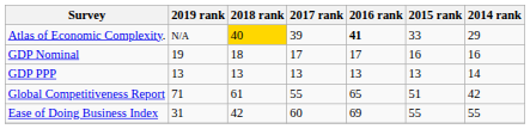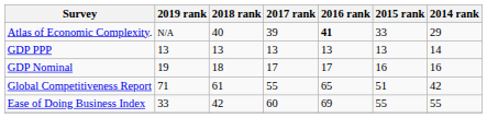Atlas of Economic Complexity. | 2018 rank: gold background -> no background
rows swapped: GDP Nominal <-> GDP PPP
Ease of Doing Business Index | 2019 rank: 31 -> 33
